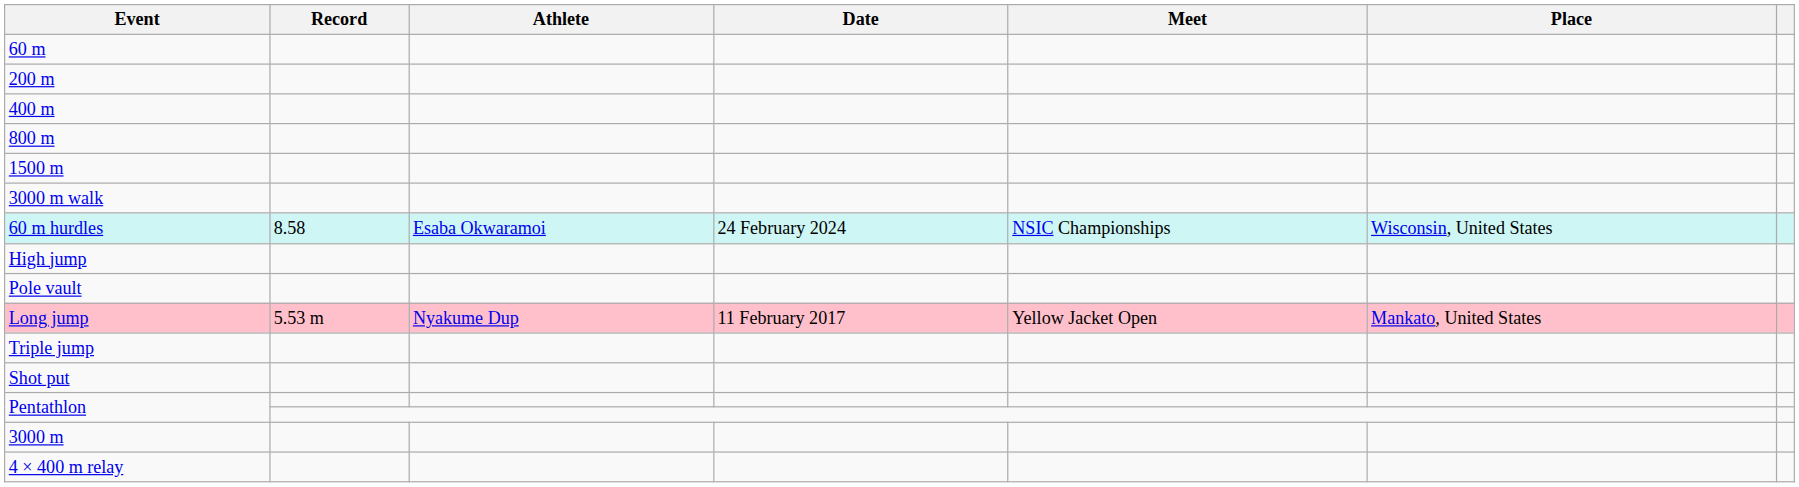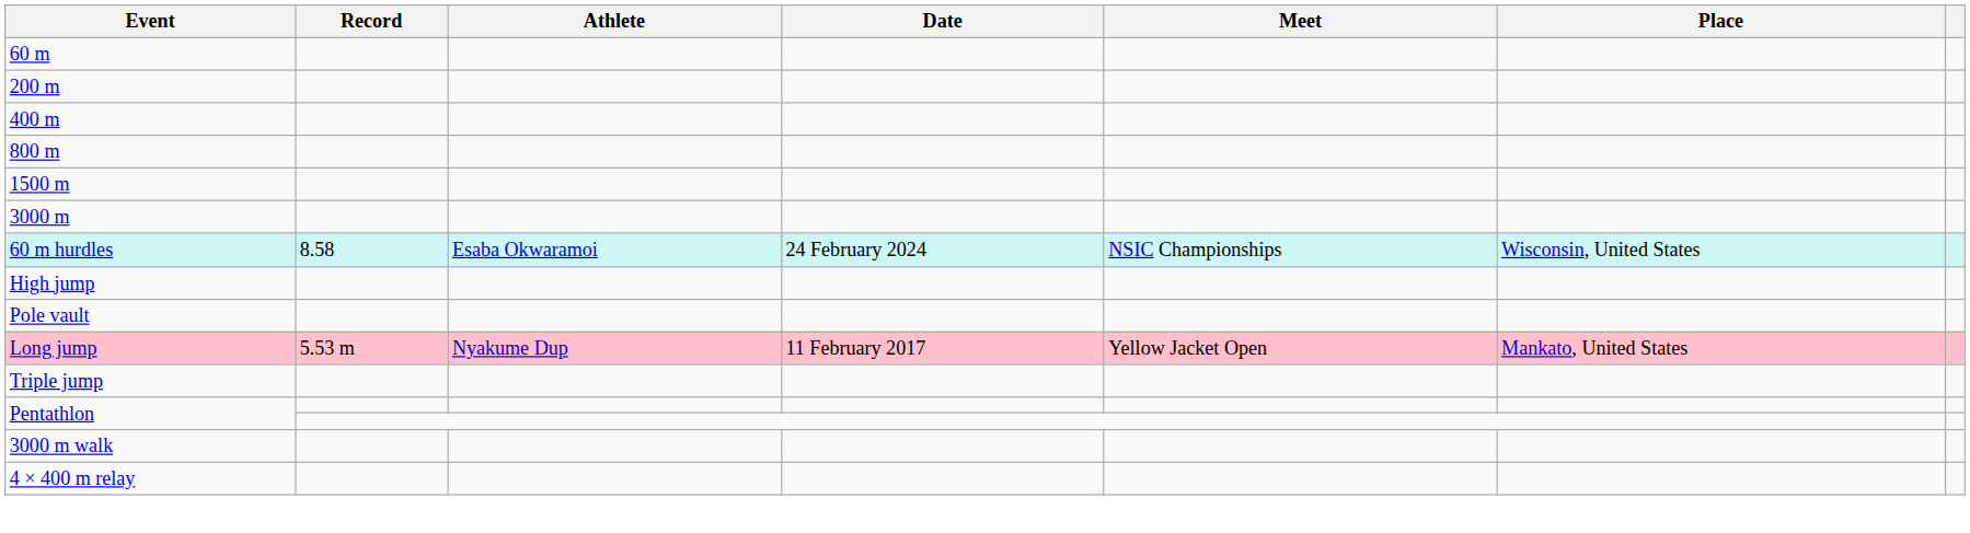rows swapped: 3000 m <-> 3000 m walk
- row: Shot put
